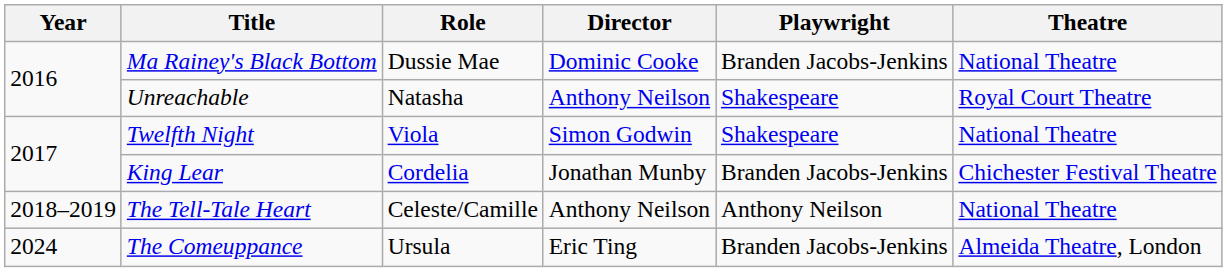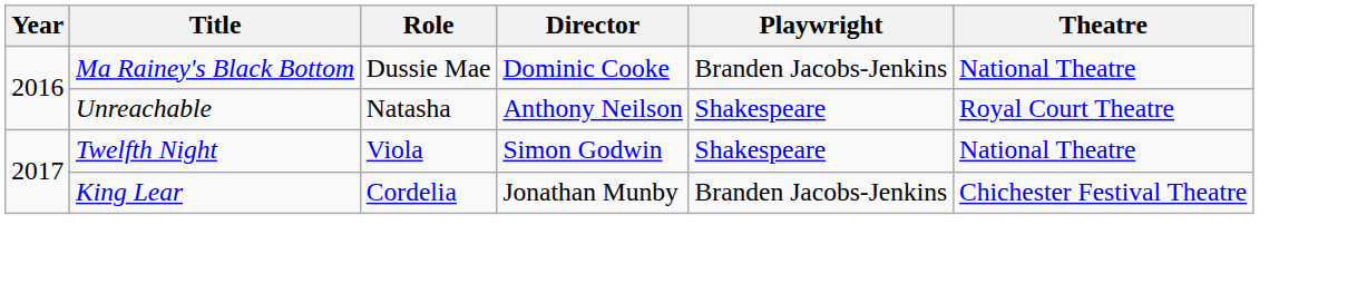- row: 2018–2019 | The Tell-Tale Heart | Celeste/Camille | Anthony Neilson | Anthony Neilson | National Theatre
- row: 2024 | The Comeuppance | Ursula | Eric Ting | Branden Jacobs-Jenkins | Almeida Theatre, London
